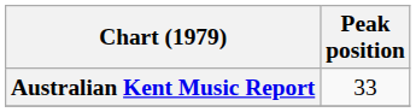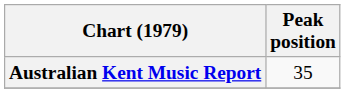Australian Kent Music Report | Peak position: 33 -> 35
